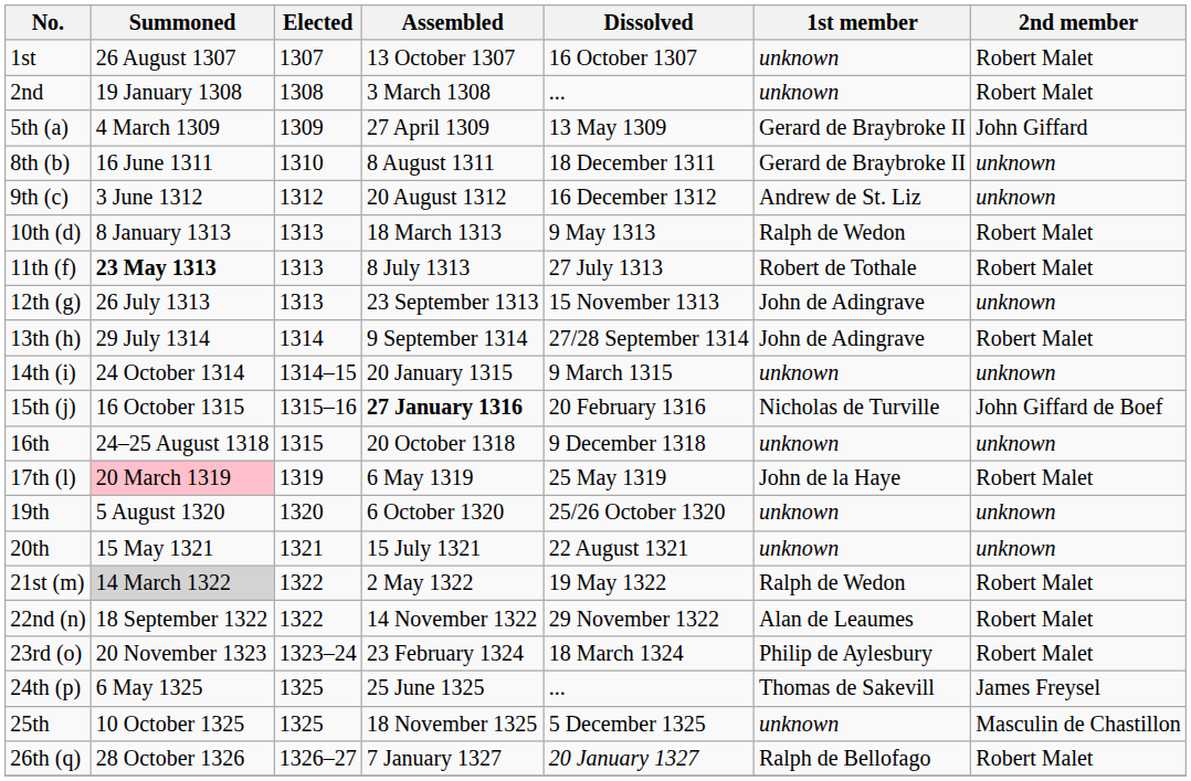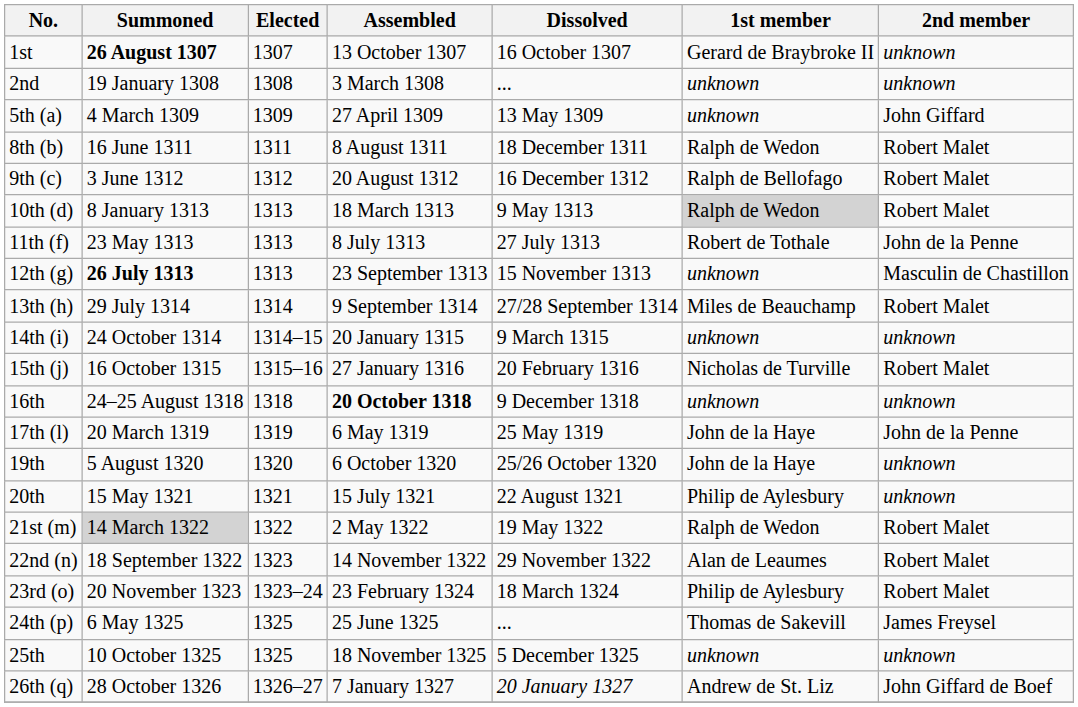1st | Summoned: normal -> bold
1st | 1st member: unknown -> Gerard de Braybroke II
1st | 2nd member: Robert Malet -> unknown
2nd | 2nd member: Robert Malet -> unknown
5th (a) | 1st member: Gerard de Braybroke II -> unknown
8th (b) | Elected: 1310 -> 1311
8th (b) | 1st member: Gerard de Braybroke II -> Ralph de Wedon
8th (b) | 2nd member: unknown -> Robert Malet
9th (c) | 1st member: Andrew de St. Liz -> Ralph de Bellofago
9th (c) | 2nd member: unknown -> Robert Malet
10th (d) | 1st member: no background -> lightgrey background
11th (f) | Summoned: bold -> normal
11th (f) | 2nd member: Robert Malet -> John de la Penne
12th (g) | Summoned: normal -> bold
12th (g) | 1st member: John de Adingrave -> unknown
12th (g) | 2nd member: unknown -> Masculin de Chastillon
13th (h) | 1st member: John de Adingrave -> Miles de Beauchamp
15th (j) | Assembled: bold -> normal
15th (j) | 2nd member: John Giffard de Boef -> Robert Malet
16th | Elected: 1315 -> 1318
16th | Assembled: normal -> bold
17th (l) | Summoned: pink background -> no background
17th (l) | 2nd member: Robert Malet -> John de la Penne
19th | 1st member: unknown -> John de la Haye
20th | 1st member: unknown -> Philip de Aylesbury
22nd (n) | Elected: 1322 -> 1323
25th | 2nd member: Masculin de Chastillon -> unknown
26th (q) | 1st member: Ralph de Bellofago -> Andrew de St. Liz
26th (q) | 2nd member: Robert Malet -> John Giffard de Boef
